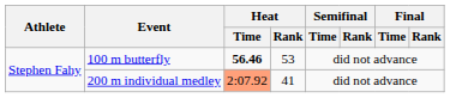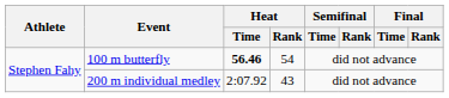100 m butterfly | Heat / Rank: 53 -> 54
200 m individual medley | Heat / Time: lightsalmon background -> no background
200 m individual medley | Heat / Rank: 41 -> 43
